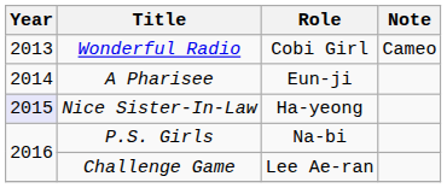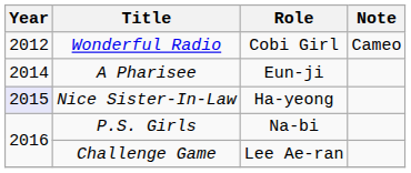Wonderful Radio | Year: 2013 -> 2012
